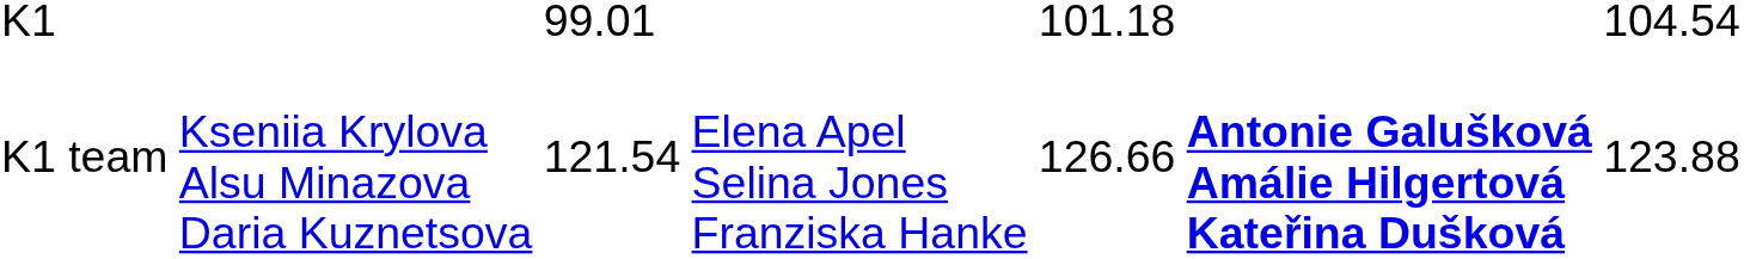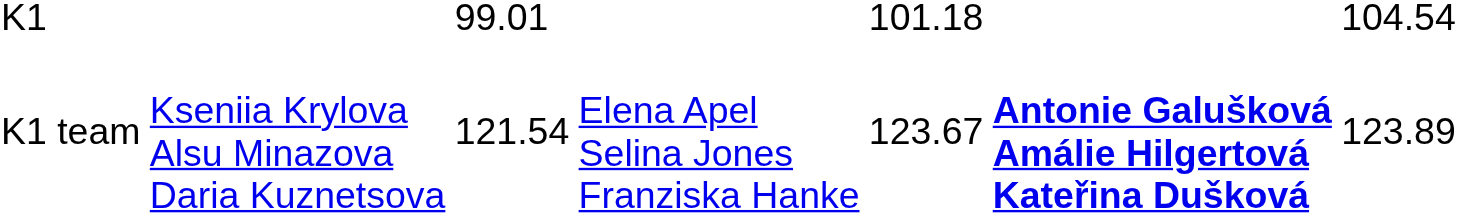K1 team | column 5: 126.66 -> 123.67
K1 team | column 7: 123.88 -> 123.89
